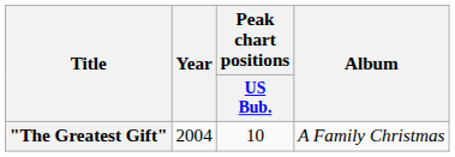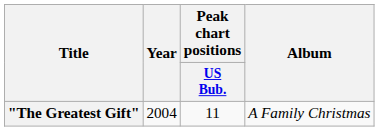"The Greatest Gift" | Peak chart positions / US Bub.: 10 -> 11
